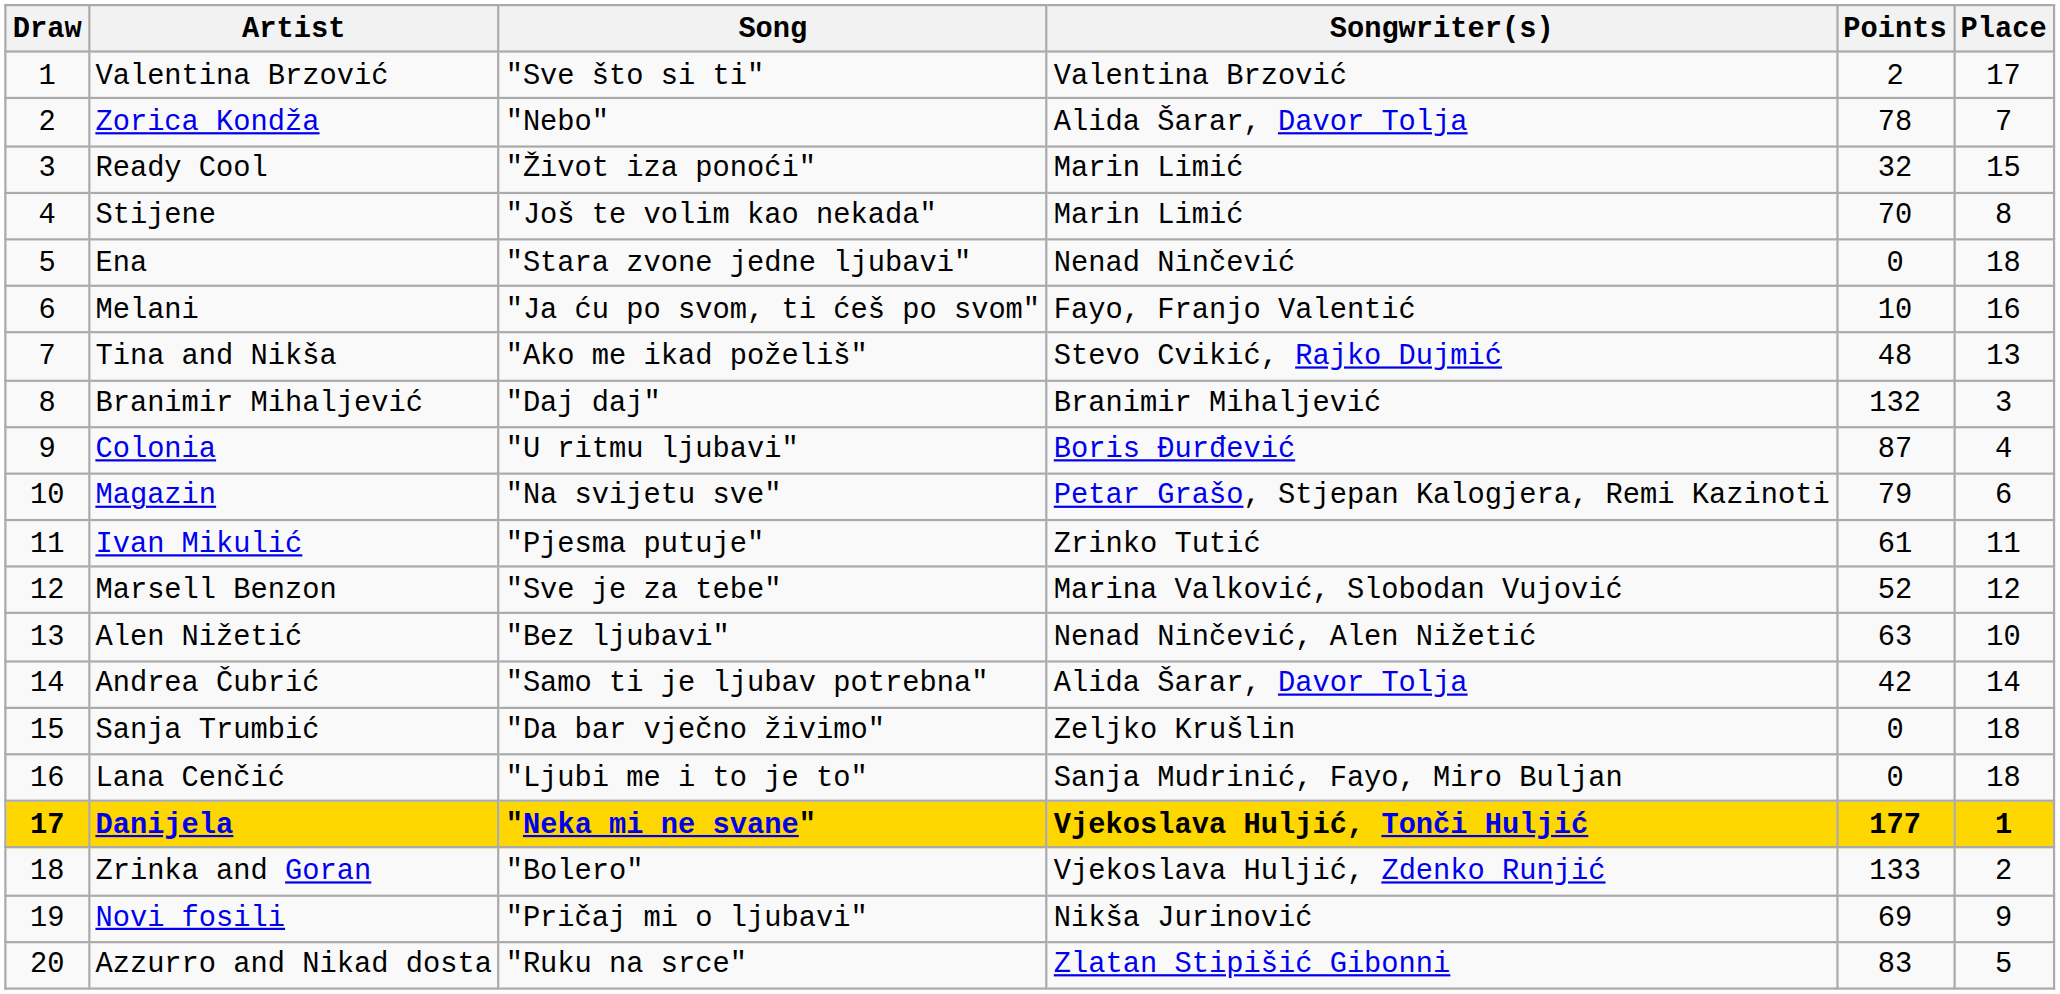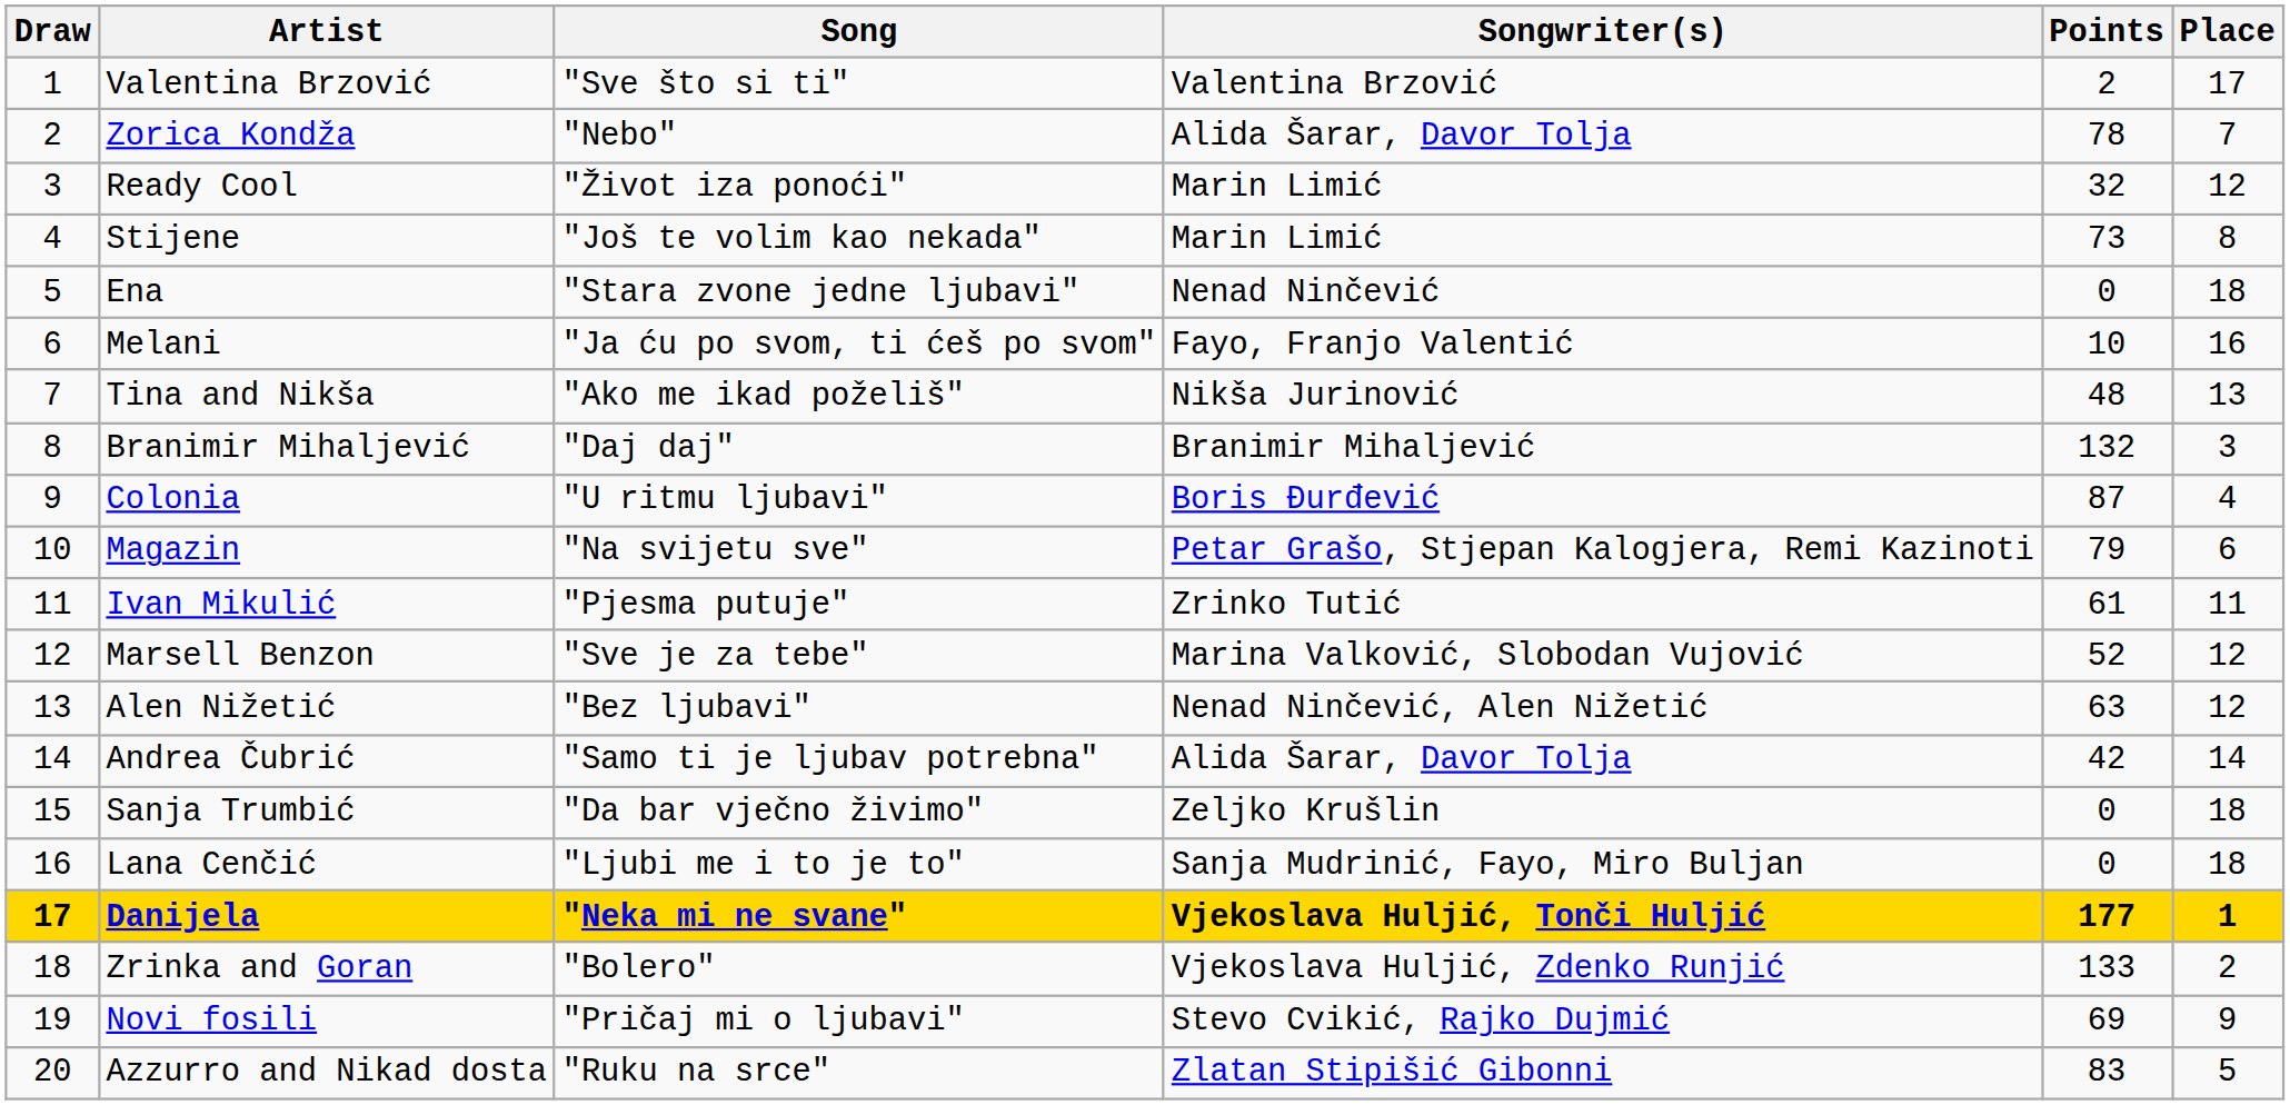Ready Cool | Place: 15 -> 12
Stijene | Points: 70 -> 73
Tina and Nikša | Songwriter(s): Stevo Cvikić, Rajko Dujmić -> Nikša Jurinović
Alen Nižetić | Place: 10 -> 12
Novi fosili | Songwriter(s): Nikša Jurinović -> Stevo Cvikić, Rajko Dujmić
